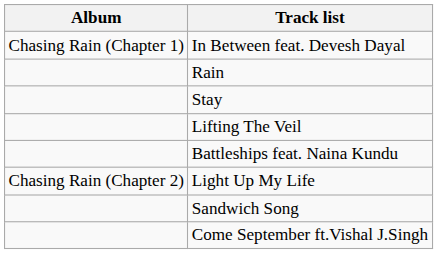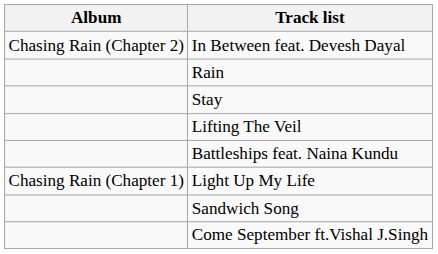In Between feat. Devesh Dayal | Album: Chasing Rain (Chapter 1) -> Chasing Rain (Chapter 2)
Light Up My Life | Album: Chasing Rain (Chapter 2) -> Chasing Rain (Chapter 1)
